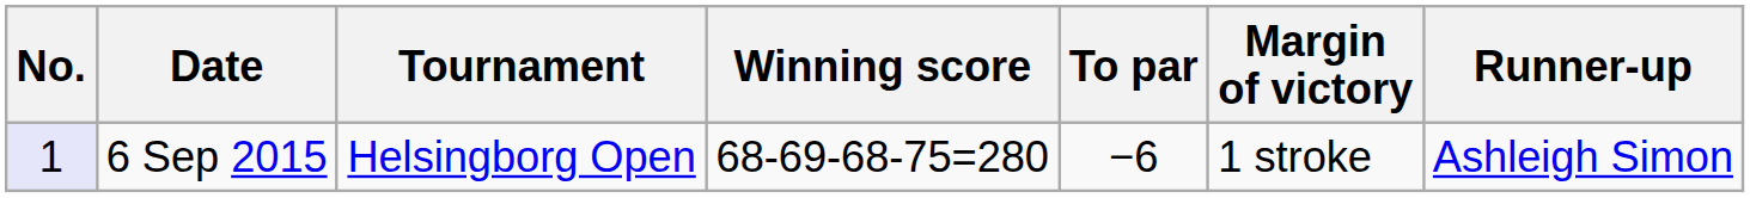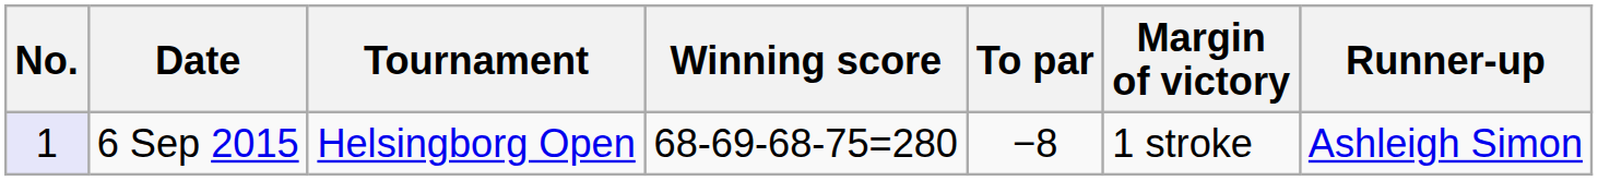6 Sep 2015 | To par: −6 -> −8
